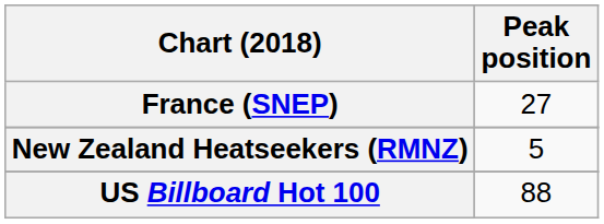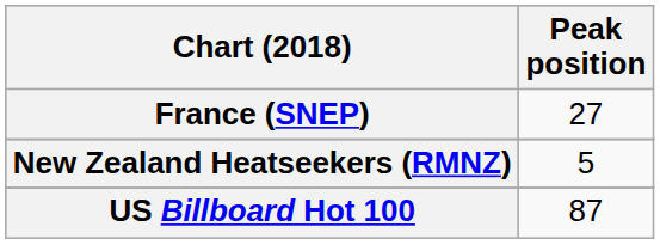US Billboard Hot 100 | Peak position: 88 -> 87
